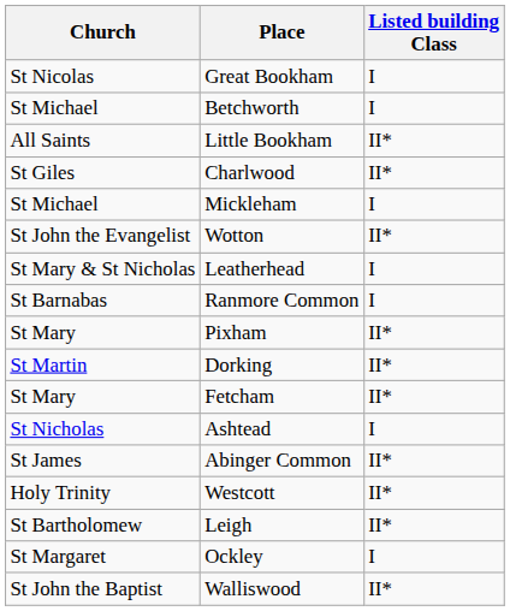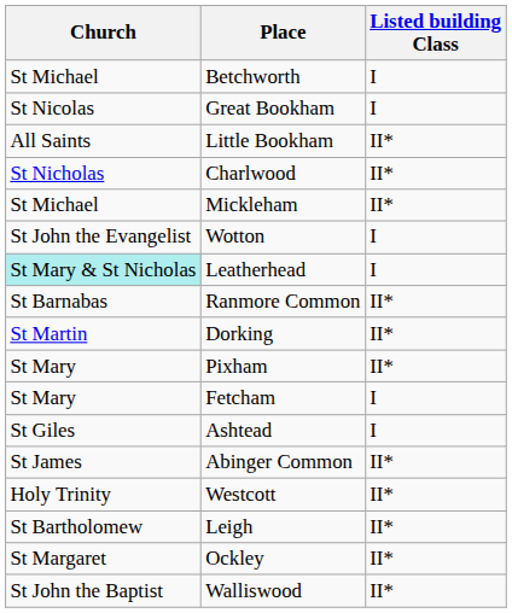rows swapped: Betchworth <-> Great Bookham
Charlwood | Church: St Giles -> St Nicholas
Mickleham | Listed building Class: I -> II*
Wotton | Listed building Class: II* -> I
Leatherhead | Church: no background -> paleturquoise background
Ranmore Common | Listed building Class: I -> II*
rows swapped: Pixham <-> Dorking
Fetcham | Listed building Class: II* -> I
Ashtead | Church: St Nicholas -> St Giles
Ockley | Listed building Class: I -> II*
